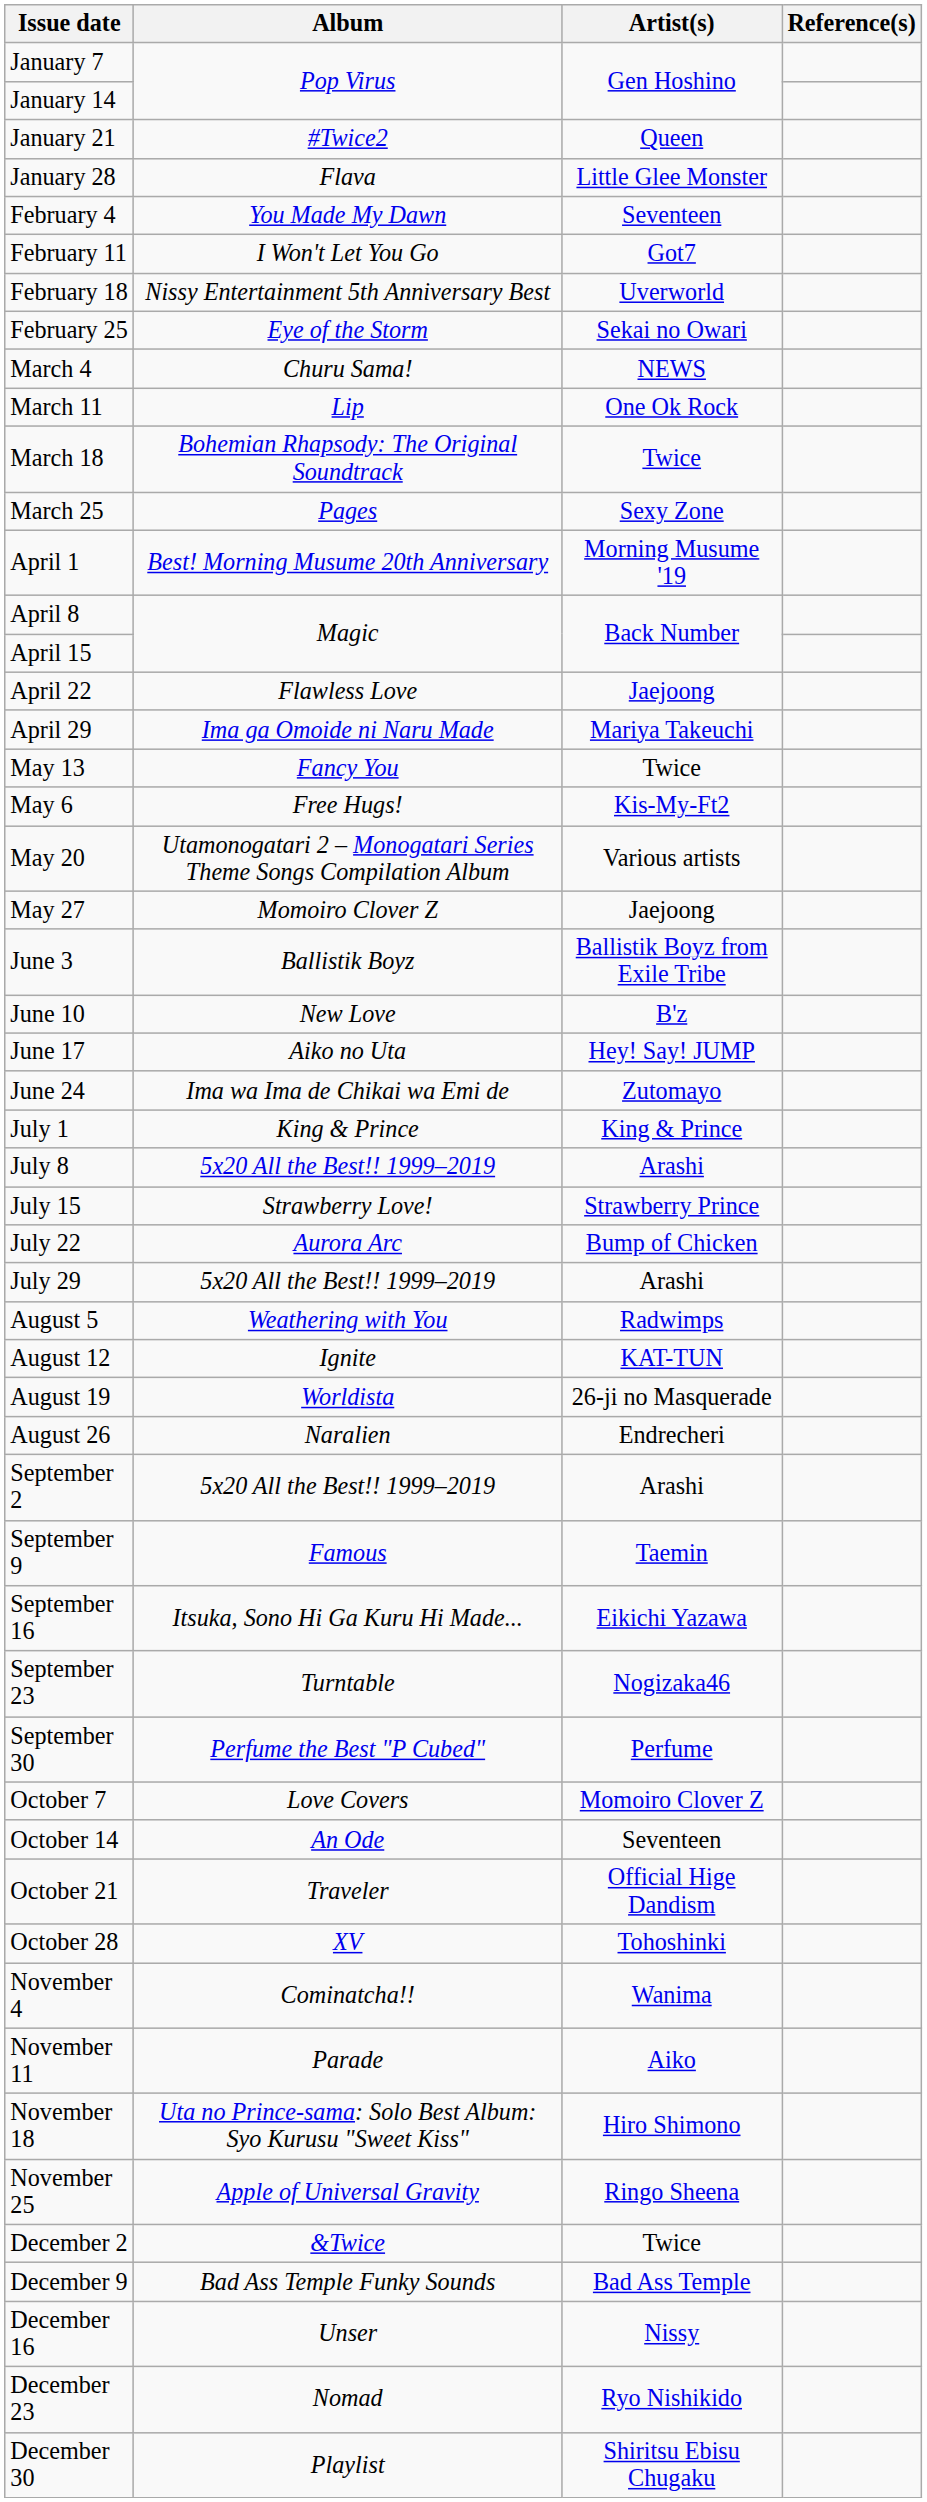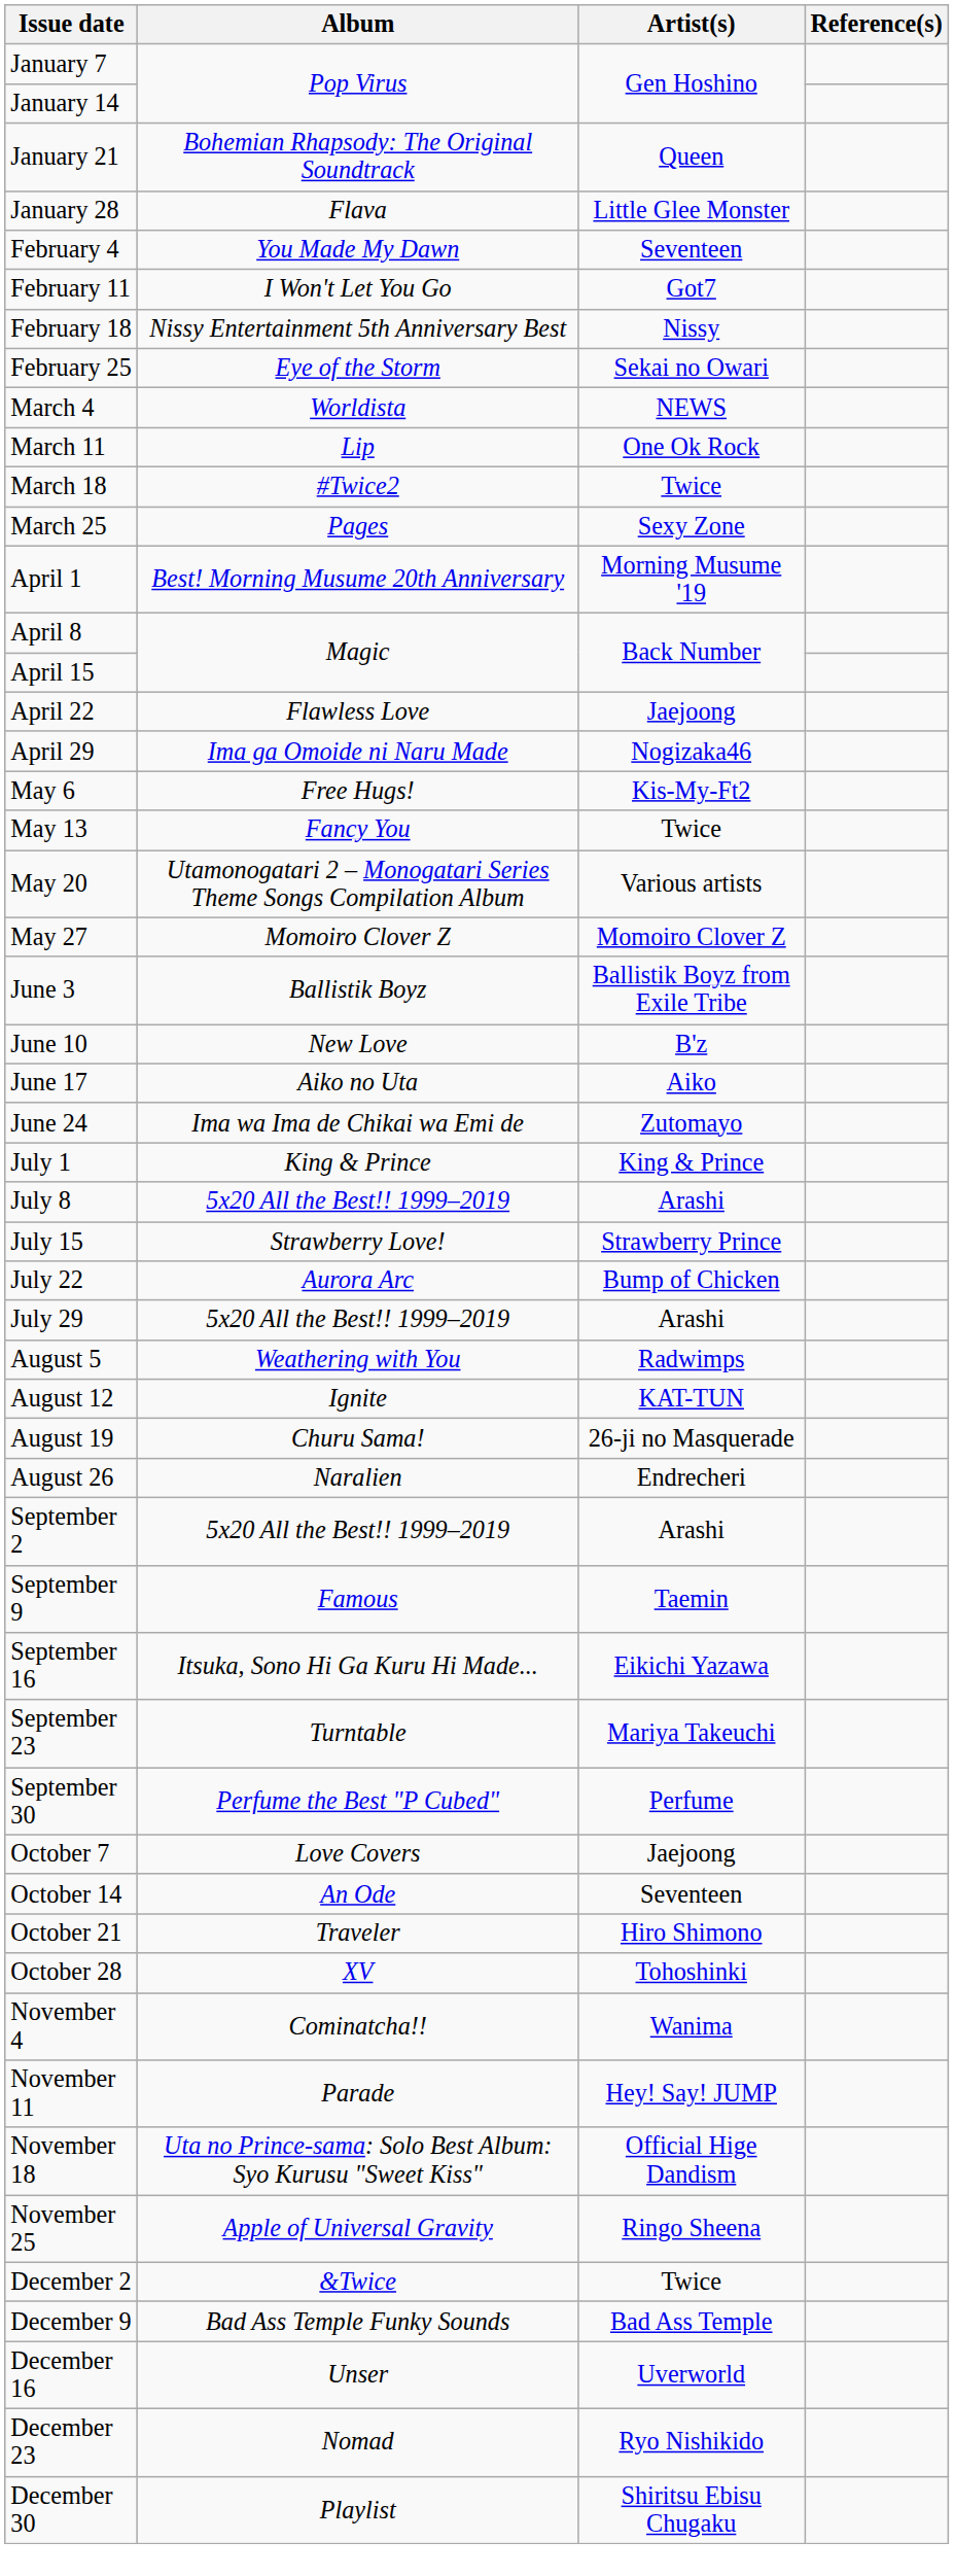January 21 | Album: #Twice2 -> Bohemian Rhapsody: The Original Soundtrack
February 18 | Artist(s): Uverworld -> Nissy
March 4 | Album: Churu Sama! -> Worldista
March 18 | Album: Bohemian Rhapsody: The Original Soundtrack -> #Twice2
April 29 | Artist(s): Mariya Takeuchi -> Nogizaka46
rows swapped: May 6 <-> May 13
May 27 | Artist(s): Jaejoong -> Momoiro Clover Z
June 17 | Artist(s): Hey! Say! JUMP -> Aiko
August 19 | Album: Worldista -> Churu Sama!
September 23 | Artist(s): Nogizaka46 -> Mariya Takeuchi
October 7 | Artist(s): Momoiro Clover Z -> Jaejoong
October 21 | Artist(s): Official Hige Dandism -> Hiro Shimono
November 11 | Artist(s): Aiko -> Hey! Say! JUMP
November 18 | Artist(s): Hiro Shimono -> Official Hige Dandism
December 16 | Artist(s): Nissy -> Uverworld
